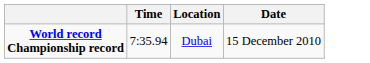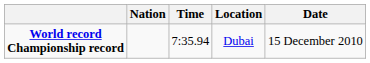+ column: Nation
